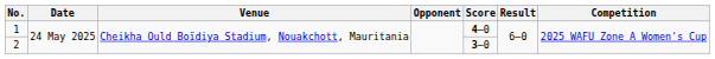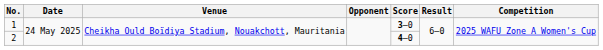1 | Score: 4–0 -> 3–0
2 | Score: 3–0 -> 4–0
